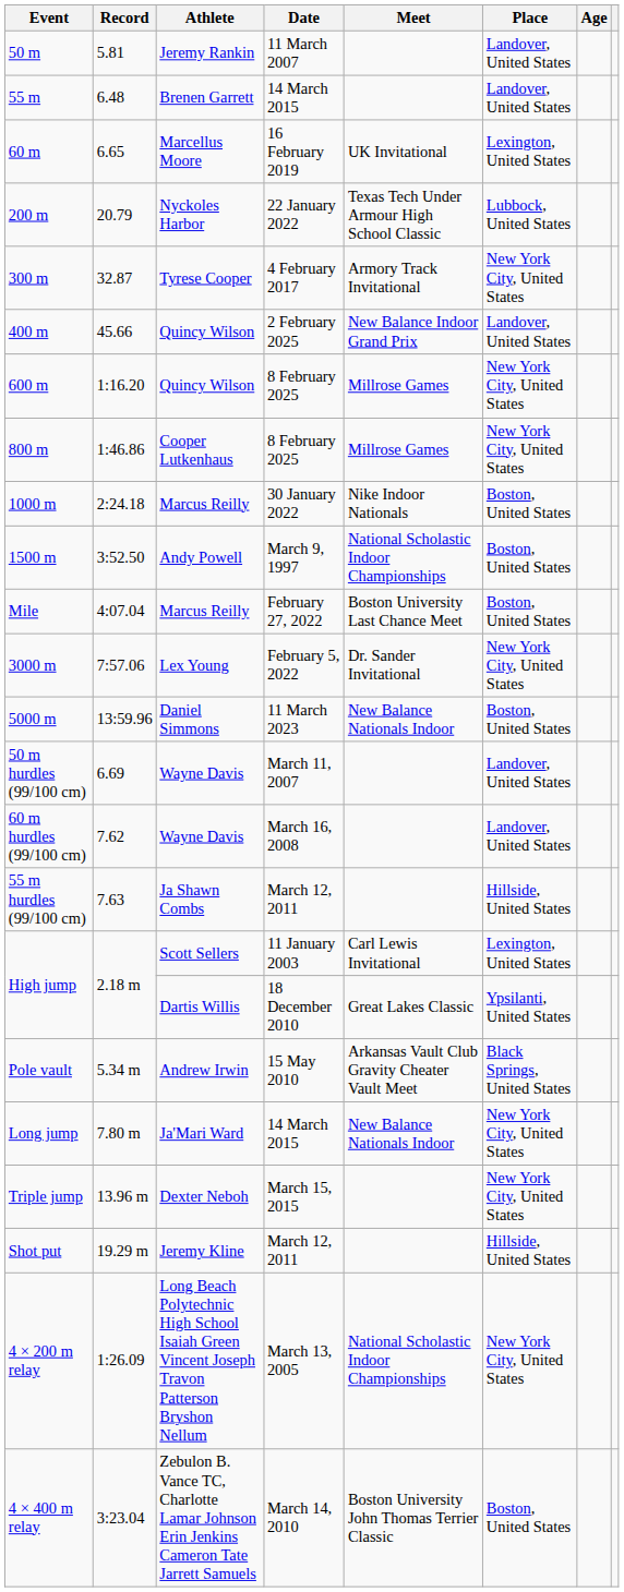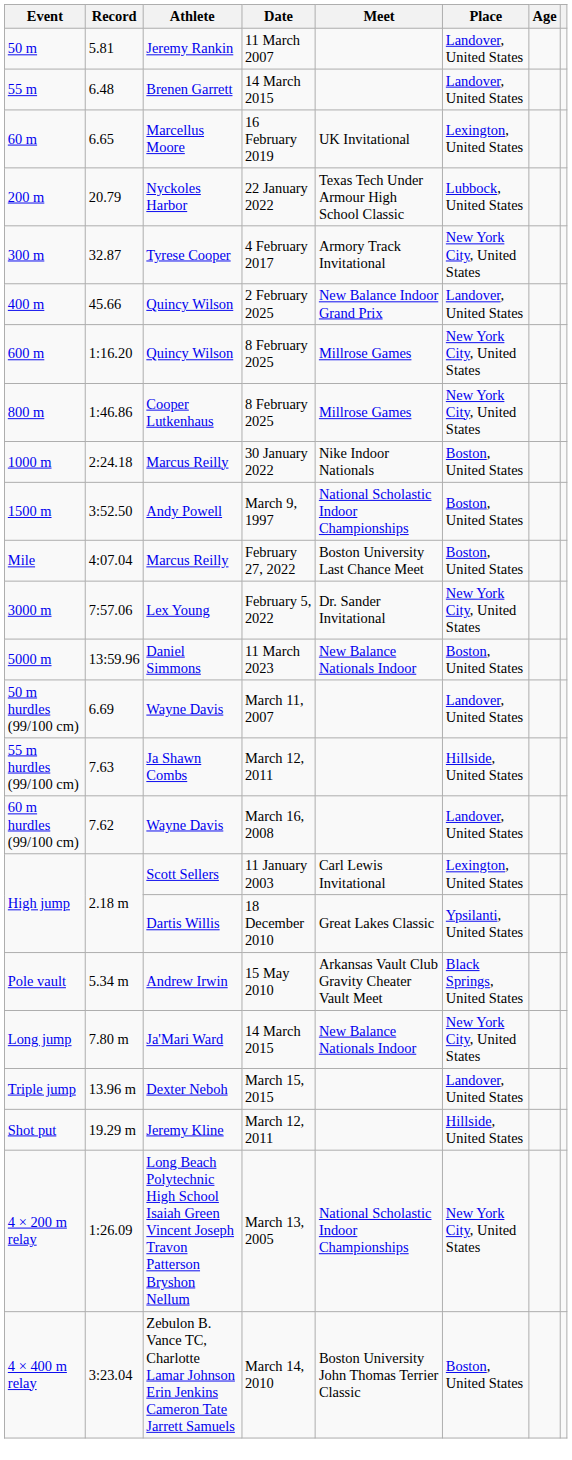rows swapped: 55 m hurdles (99/100 cm) <-> 60 m hurdles (99/100 cm)
Triple jump | Place: New York City, United States -> Landover, United States
